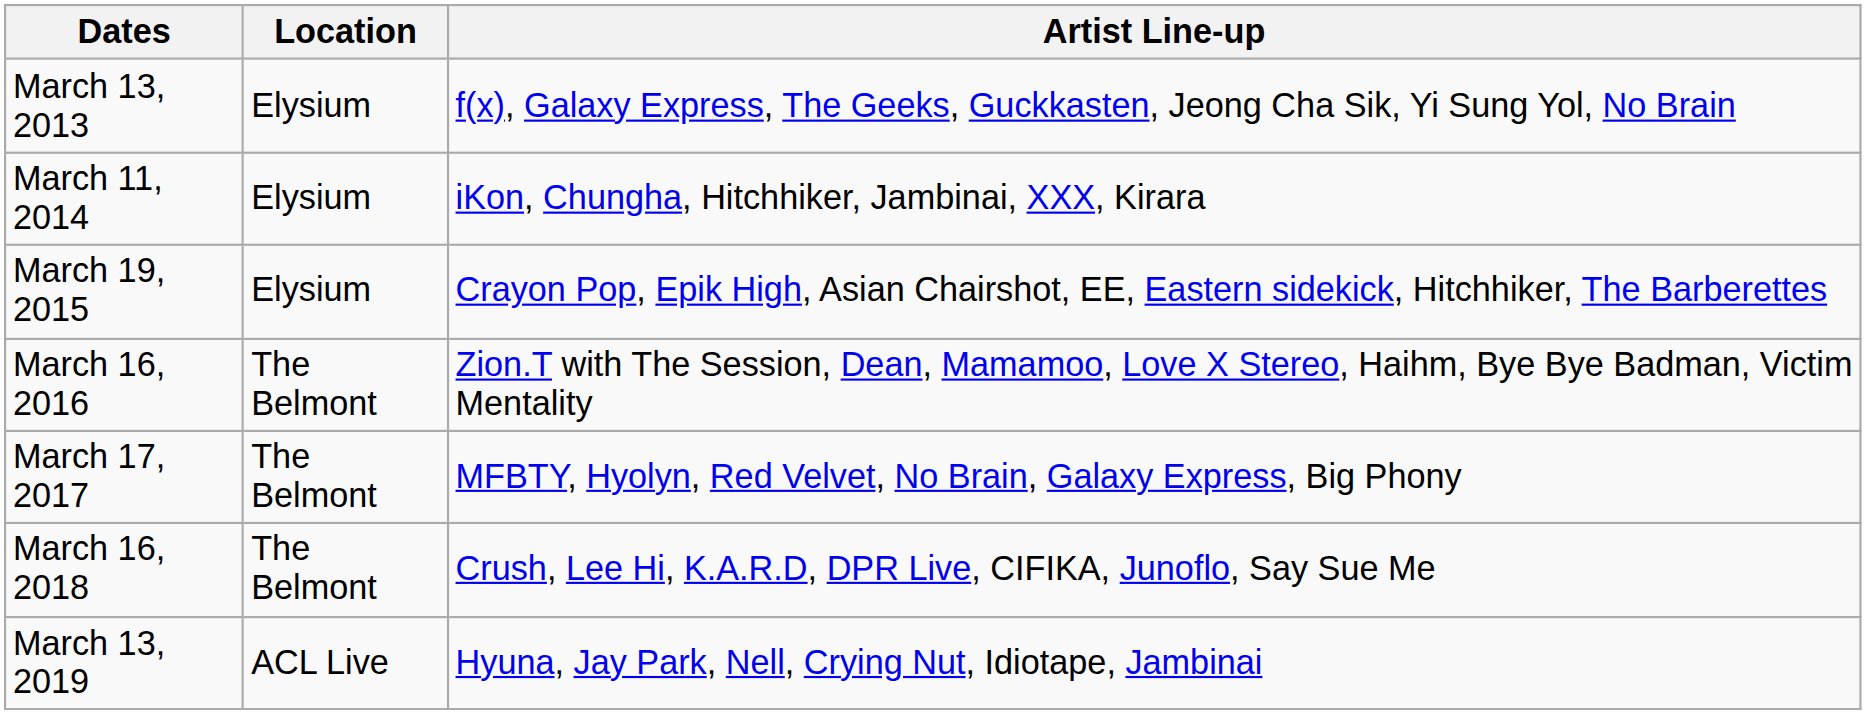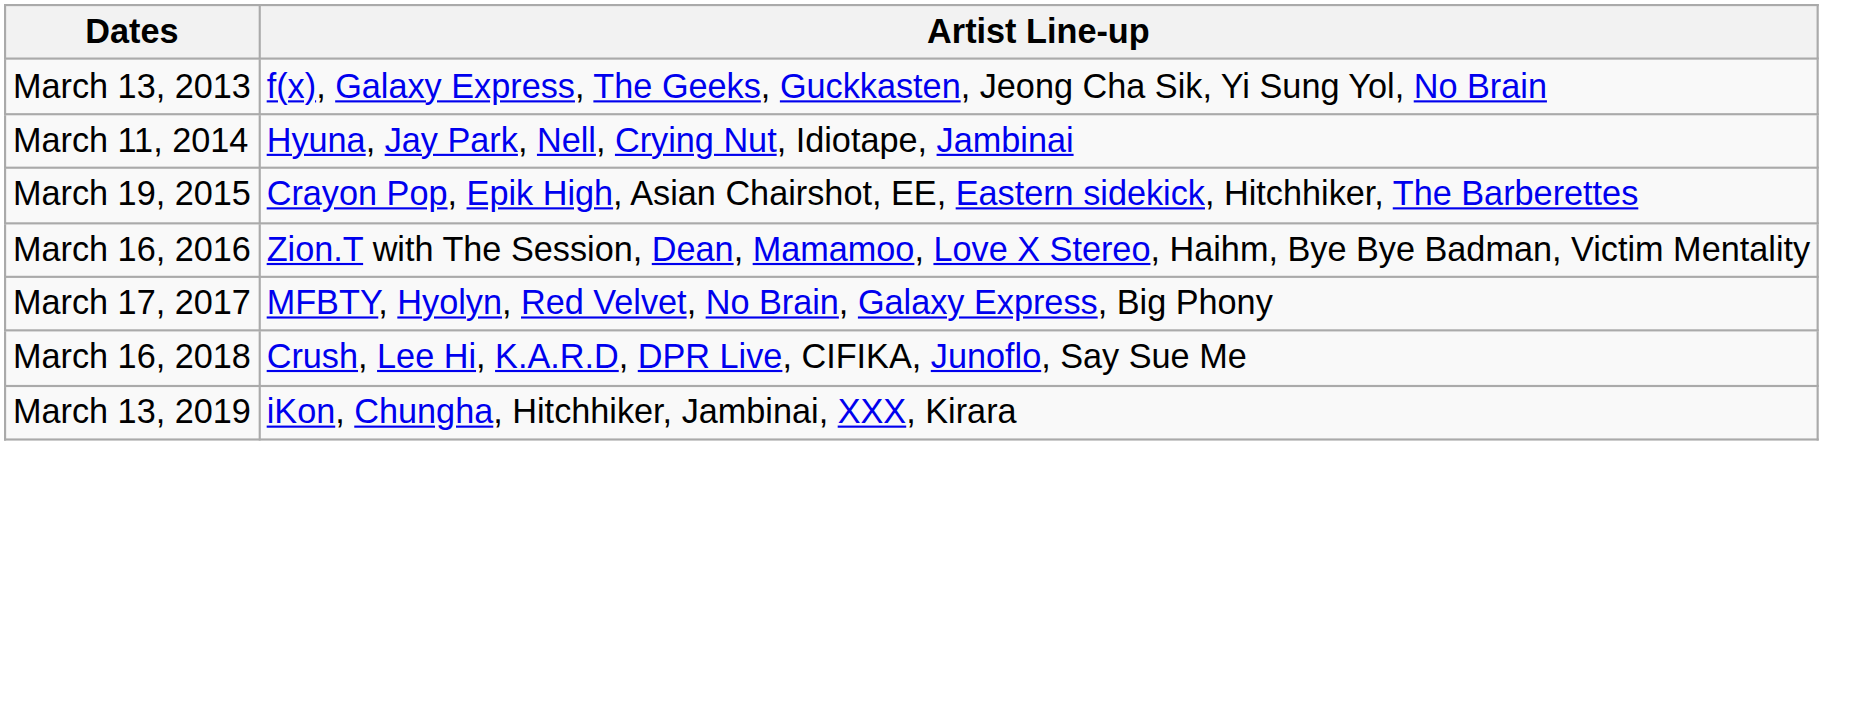- column: Location | Elysium | Elysium | Elysium | The Belmont | The Belmont | The Belmont | ACL Live
March 11, 2014 | Artist Line-up: iKon, Chungha, Hitchhiker, Jambinai, XXX, Kirara -> Hyuna, Jay Park, Nell, Crying Nut, Idiotape, Jambinai
March 13, 2019 | Artist Line-up: Hyuna, Jay Park, Nell, Crying Nut, Idiotape, Jambinai -> iKon, Chungha, Hitchhiker, Jambinai, XXX, Kirara
